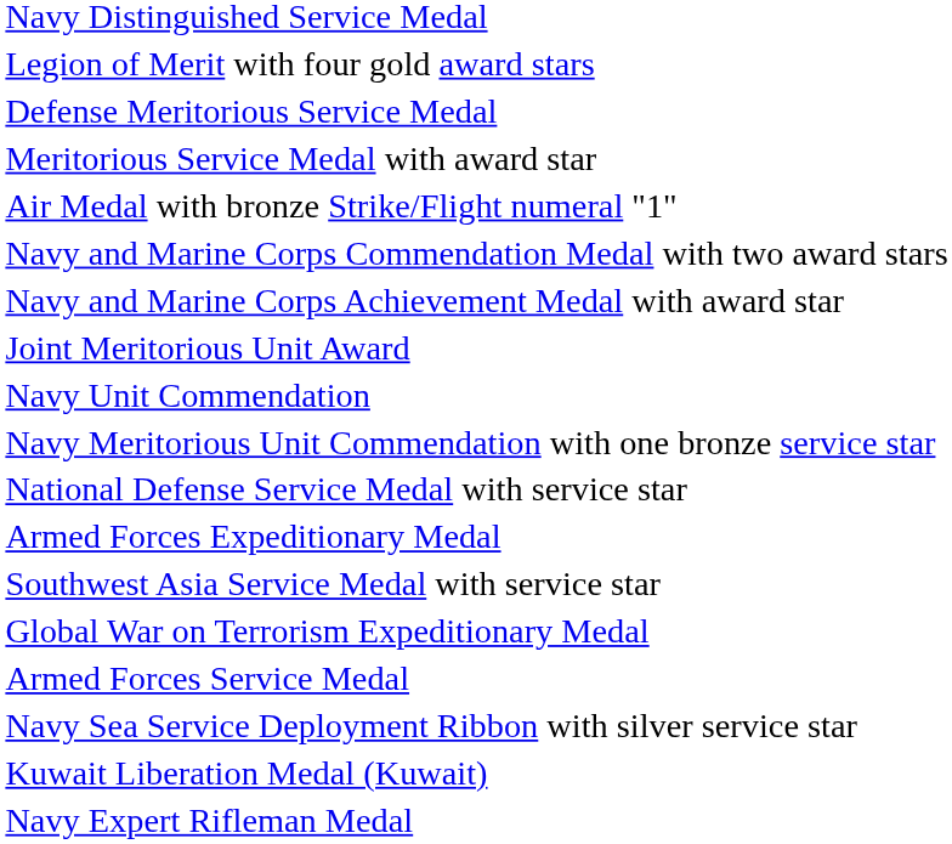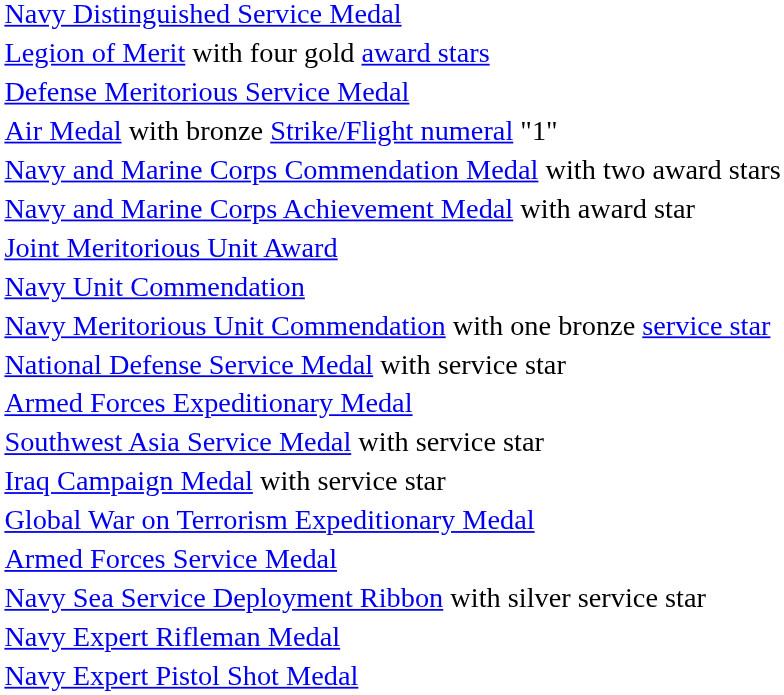- row: Meritorious Service Medal with award star
+ row: Iraq Campaign Medal with service star
- row: Kuwait Liberation Medal (Kuwait)
+ row: Navy Expert Pistol Shot Medal
